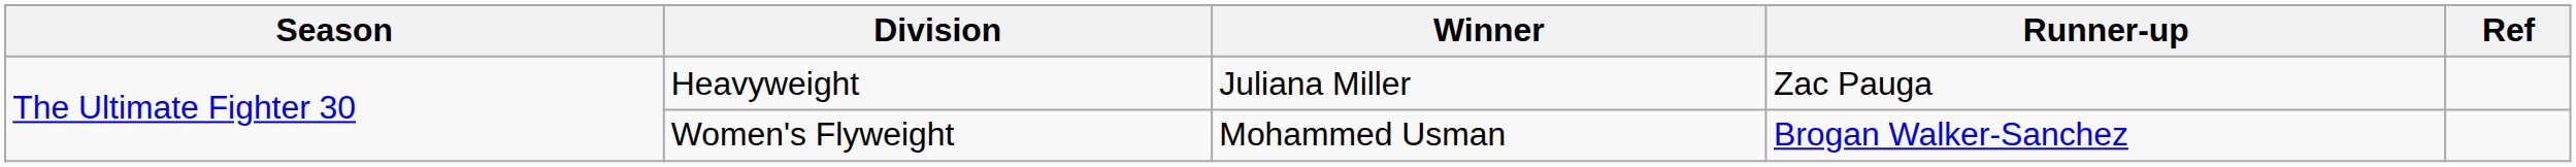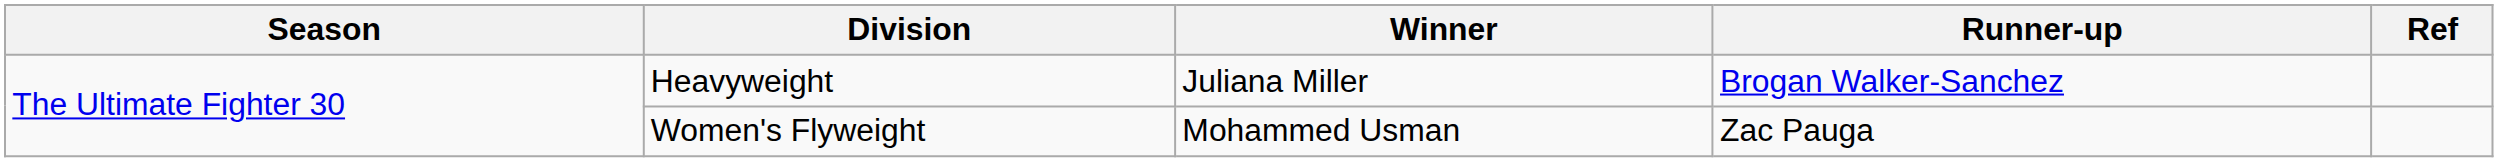Heavyweight | Runner-up: Zac Pauga -> Brogan Walker-Sanchez
Women's Flyweight | Runner-up: Brogan Walker-Sanchez -> Zac Pauga
